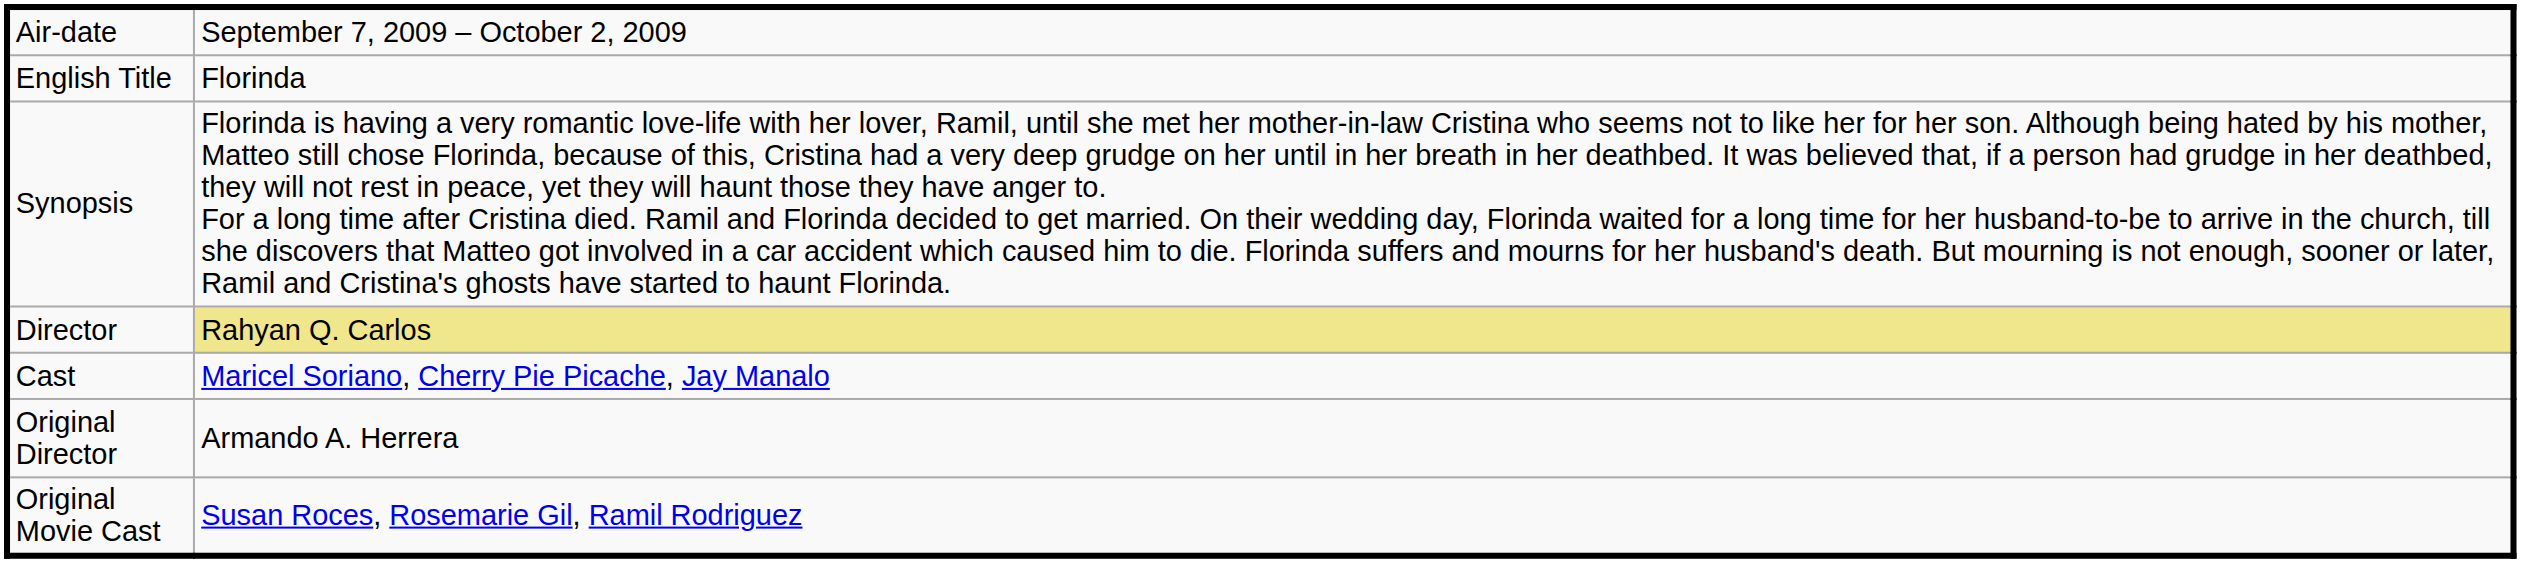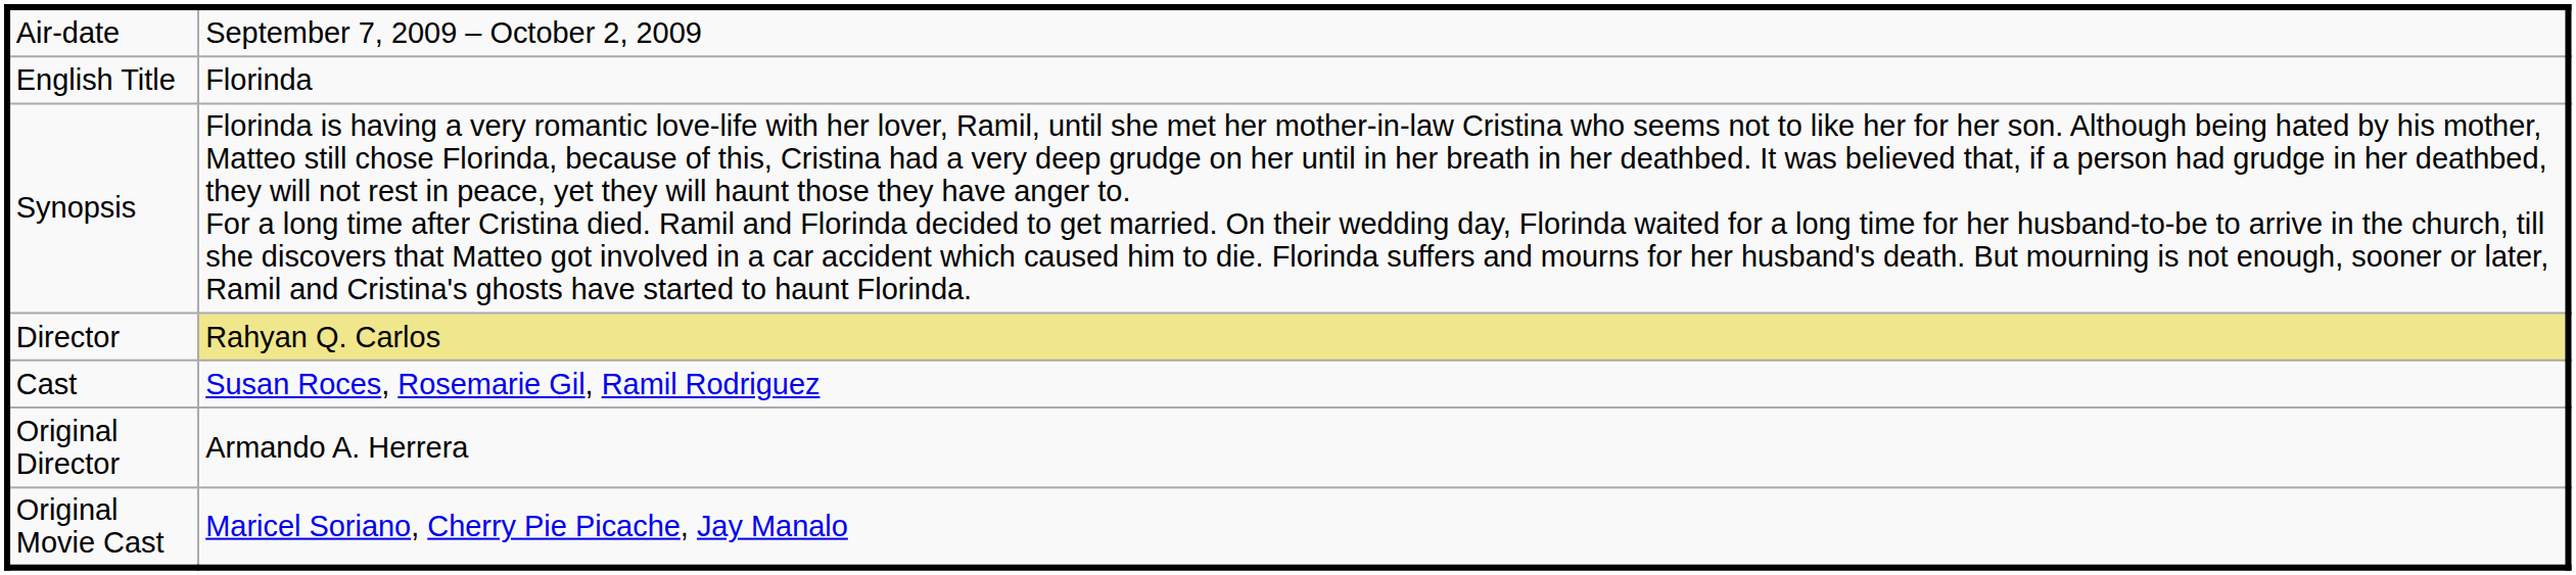Cast | column 2: Maricel Soriano, Cherry Pie Picache, Jay Manalo -> Susan Roces, Rosemarie Gil, Ramil Rodriguez
Original Movie Cast | column 2: Susan Roces, Rosemarie Gil, Ramil Rodriguez -> Maricel Soriano, Cherry Pie Picache, Jay Manalo
